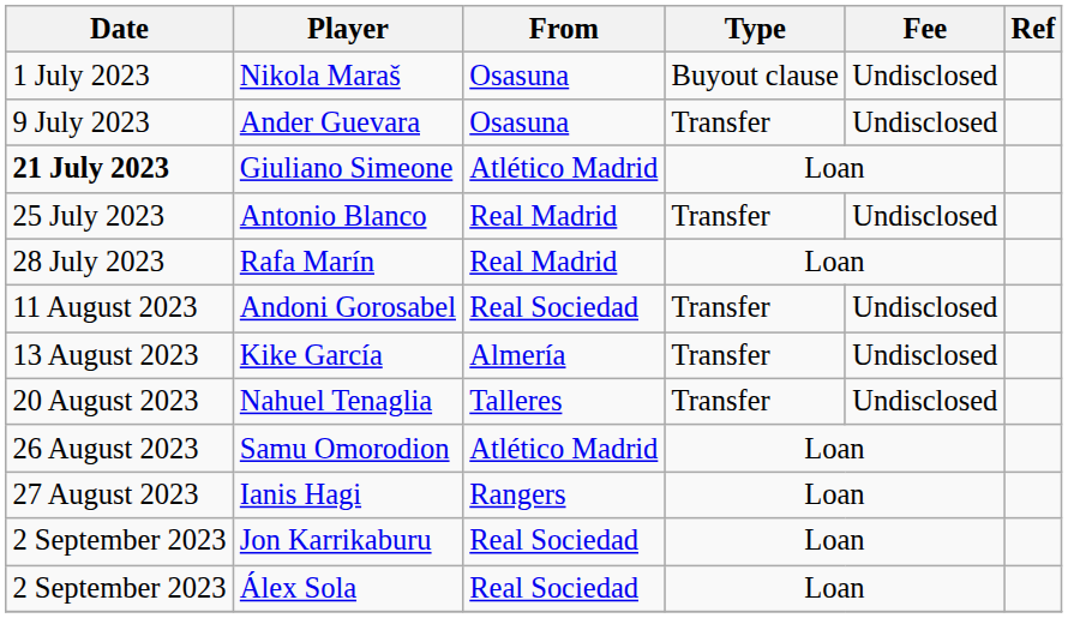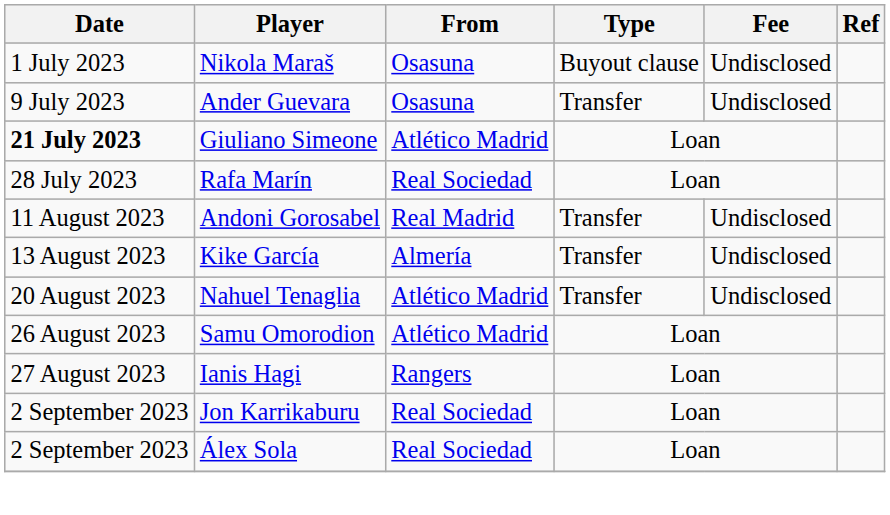- row: 25 July 2023 | Antonio Blanco | Real Madrid | Transfer | Undisclosed
Rafa Marín | From: Real Madrid -> Real Sociedad
Andoni Gorosabel | From: Real Sociedad -> Real Madrid
Nahuel Tenaglia | From: Talleres -> Atlético Madrid
